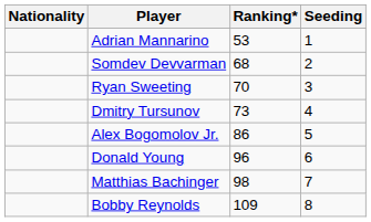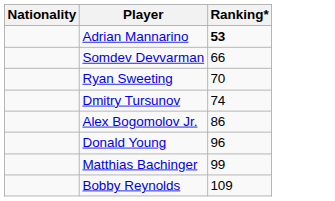- column: Seeding | 1 | 2 | 3 | 4 | 5 | 6 | 7 | 8
Adrian Mannarino | Ranking*: normal -> bold
Somdev Devvarman | Ranking*: 68 -> 66
Dmitry Tursunov | Ranking*: 73 -> 74
Matthias Bachinger | Ranking*: 98 -> 99
